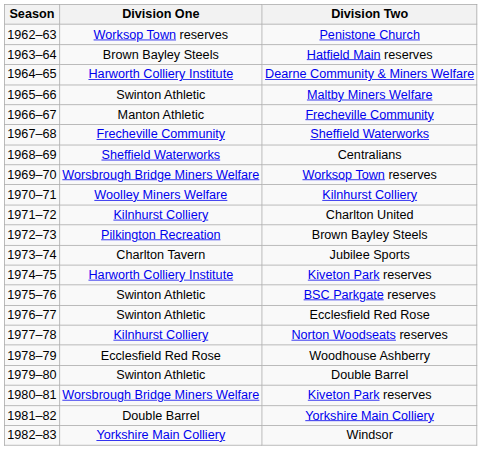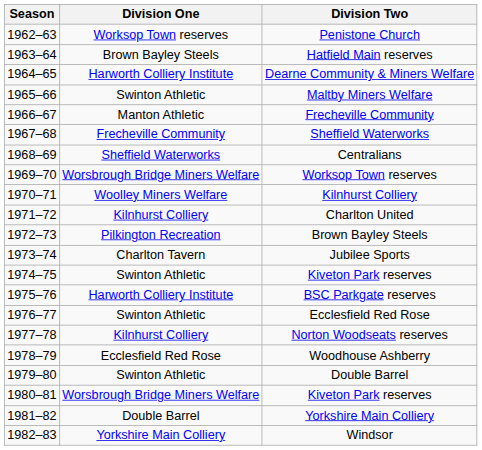1974–75 / Kiveton Park reserves | Division One: Harworth Colliery Institute -> Swinton Athletic
BSC Parkgate reserves | Division One: Swinton Athletic -> Harworth Colliery Institute
